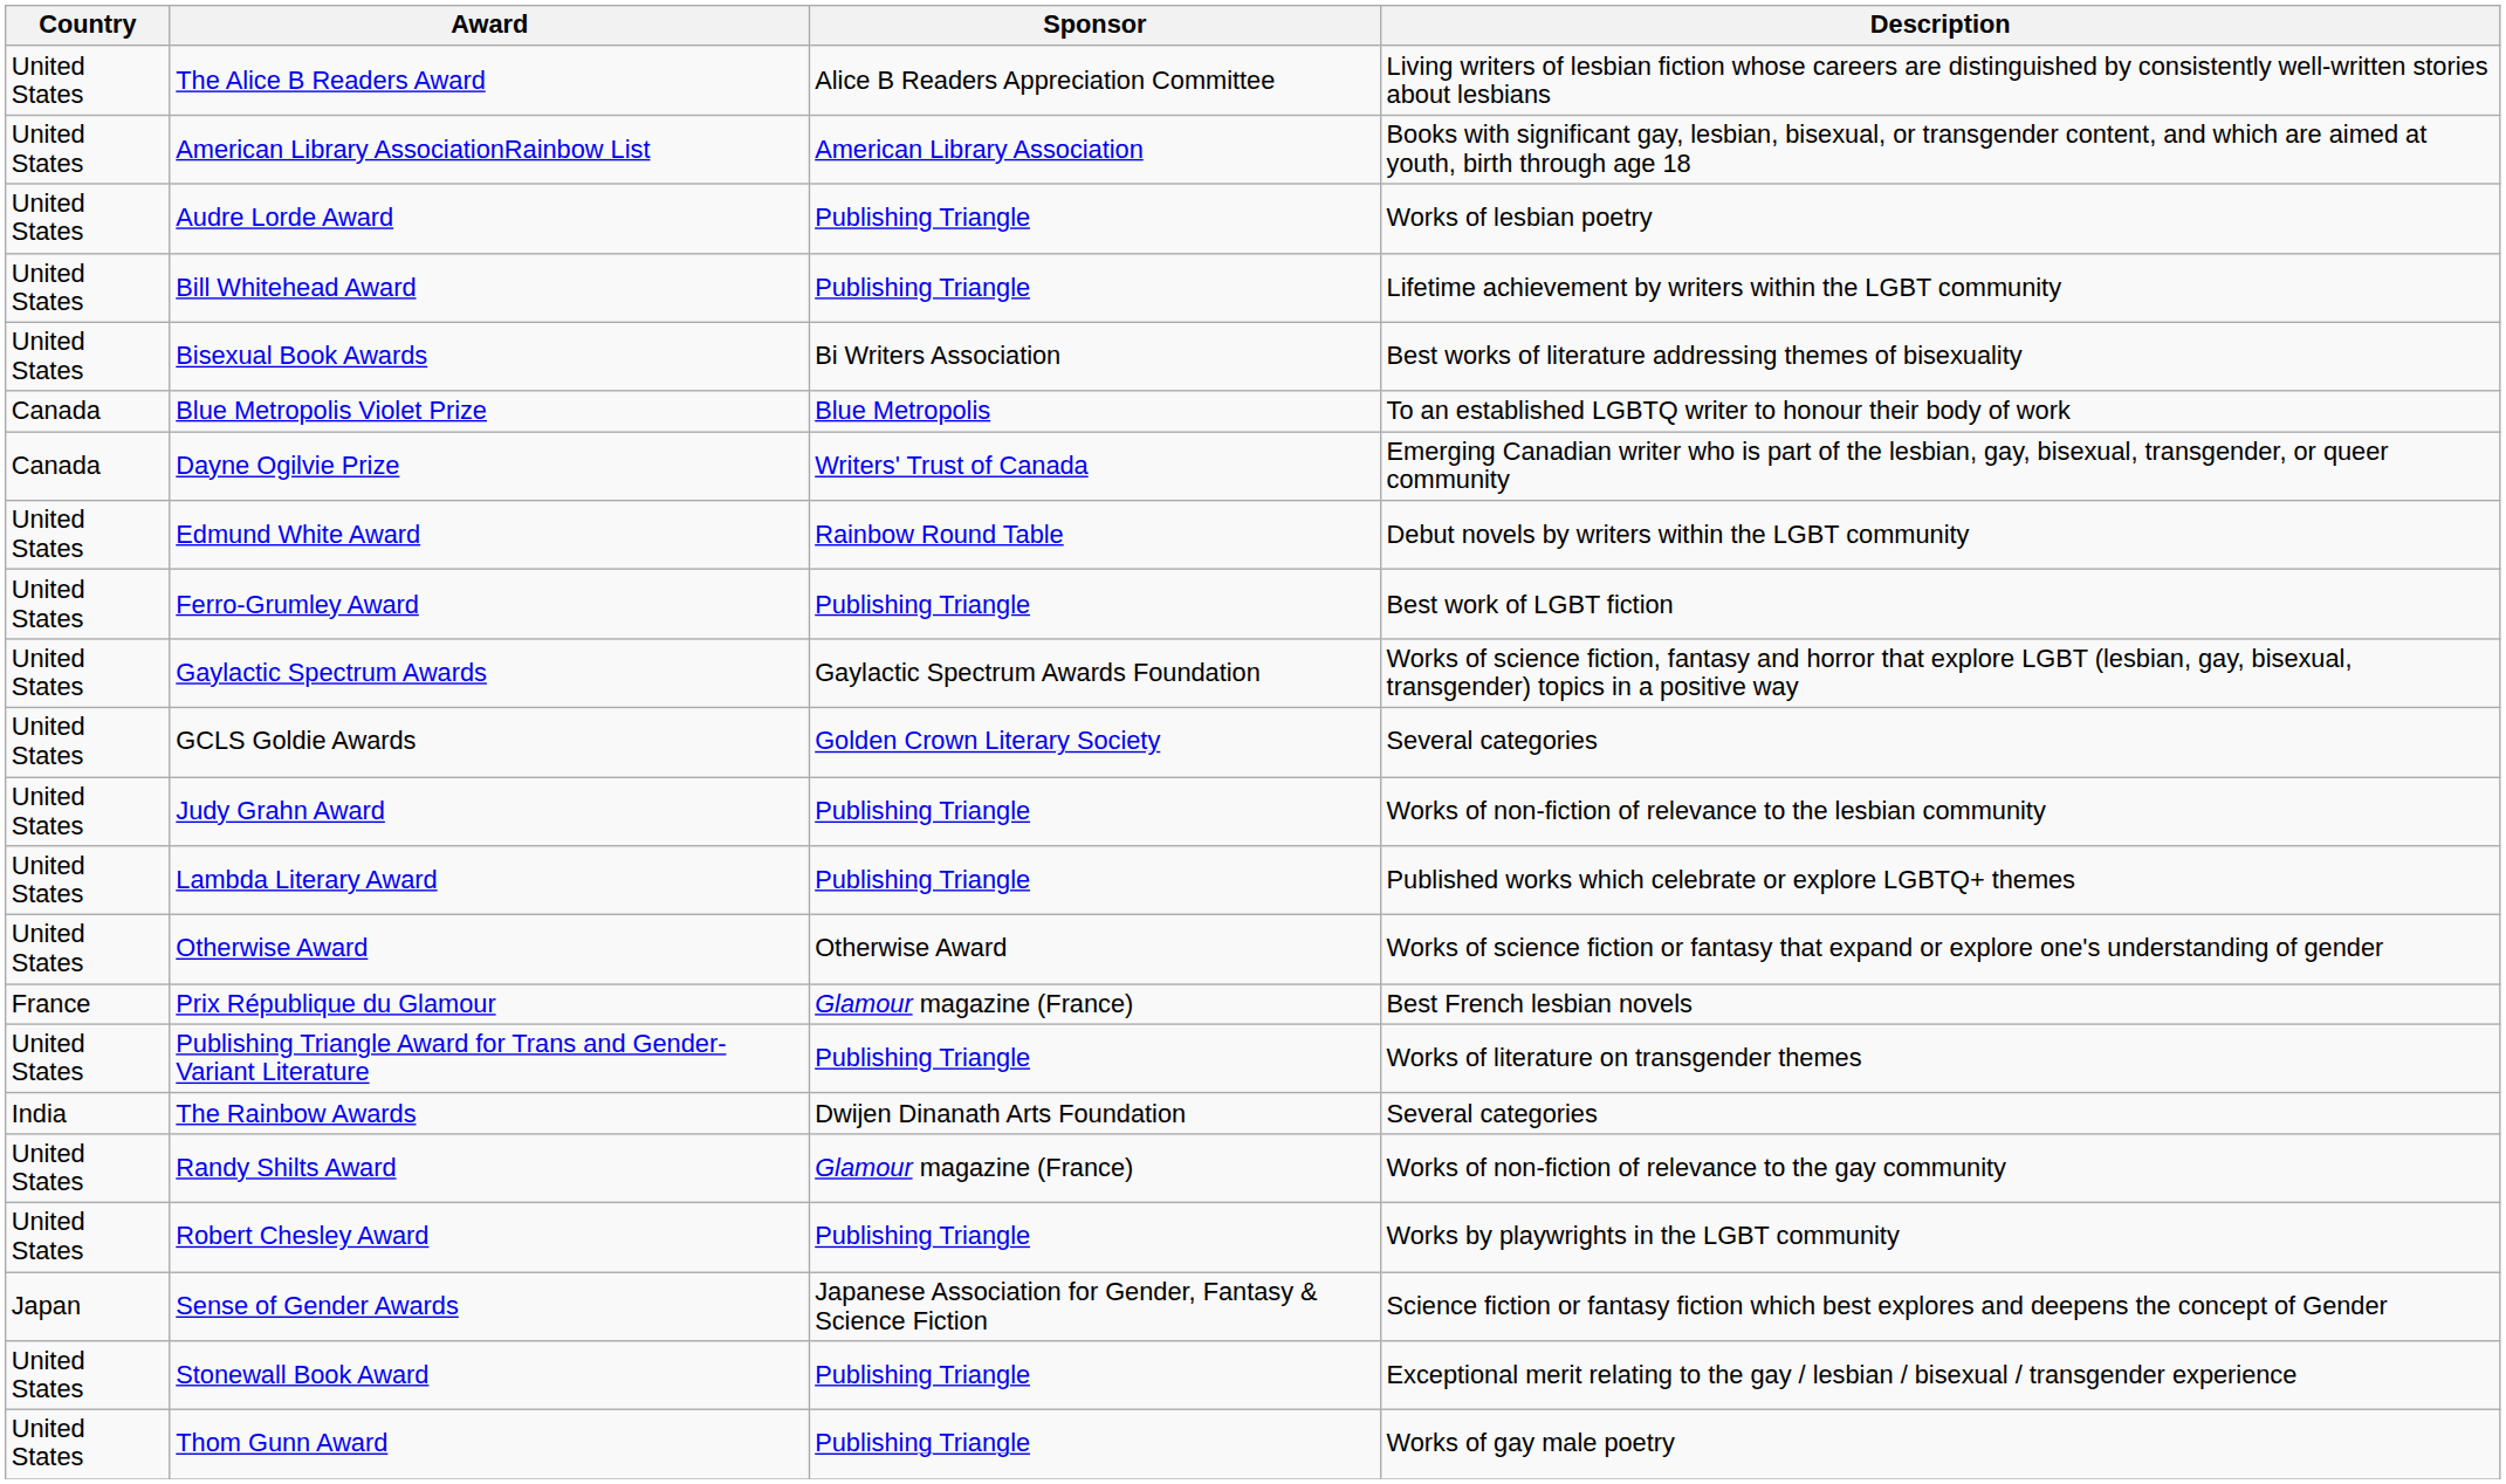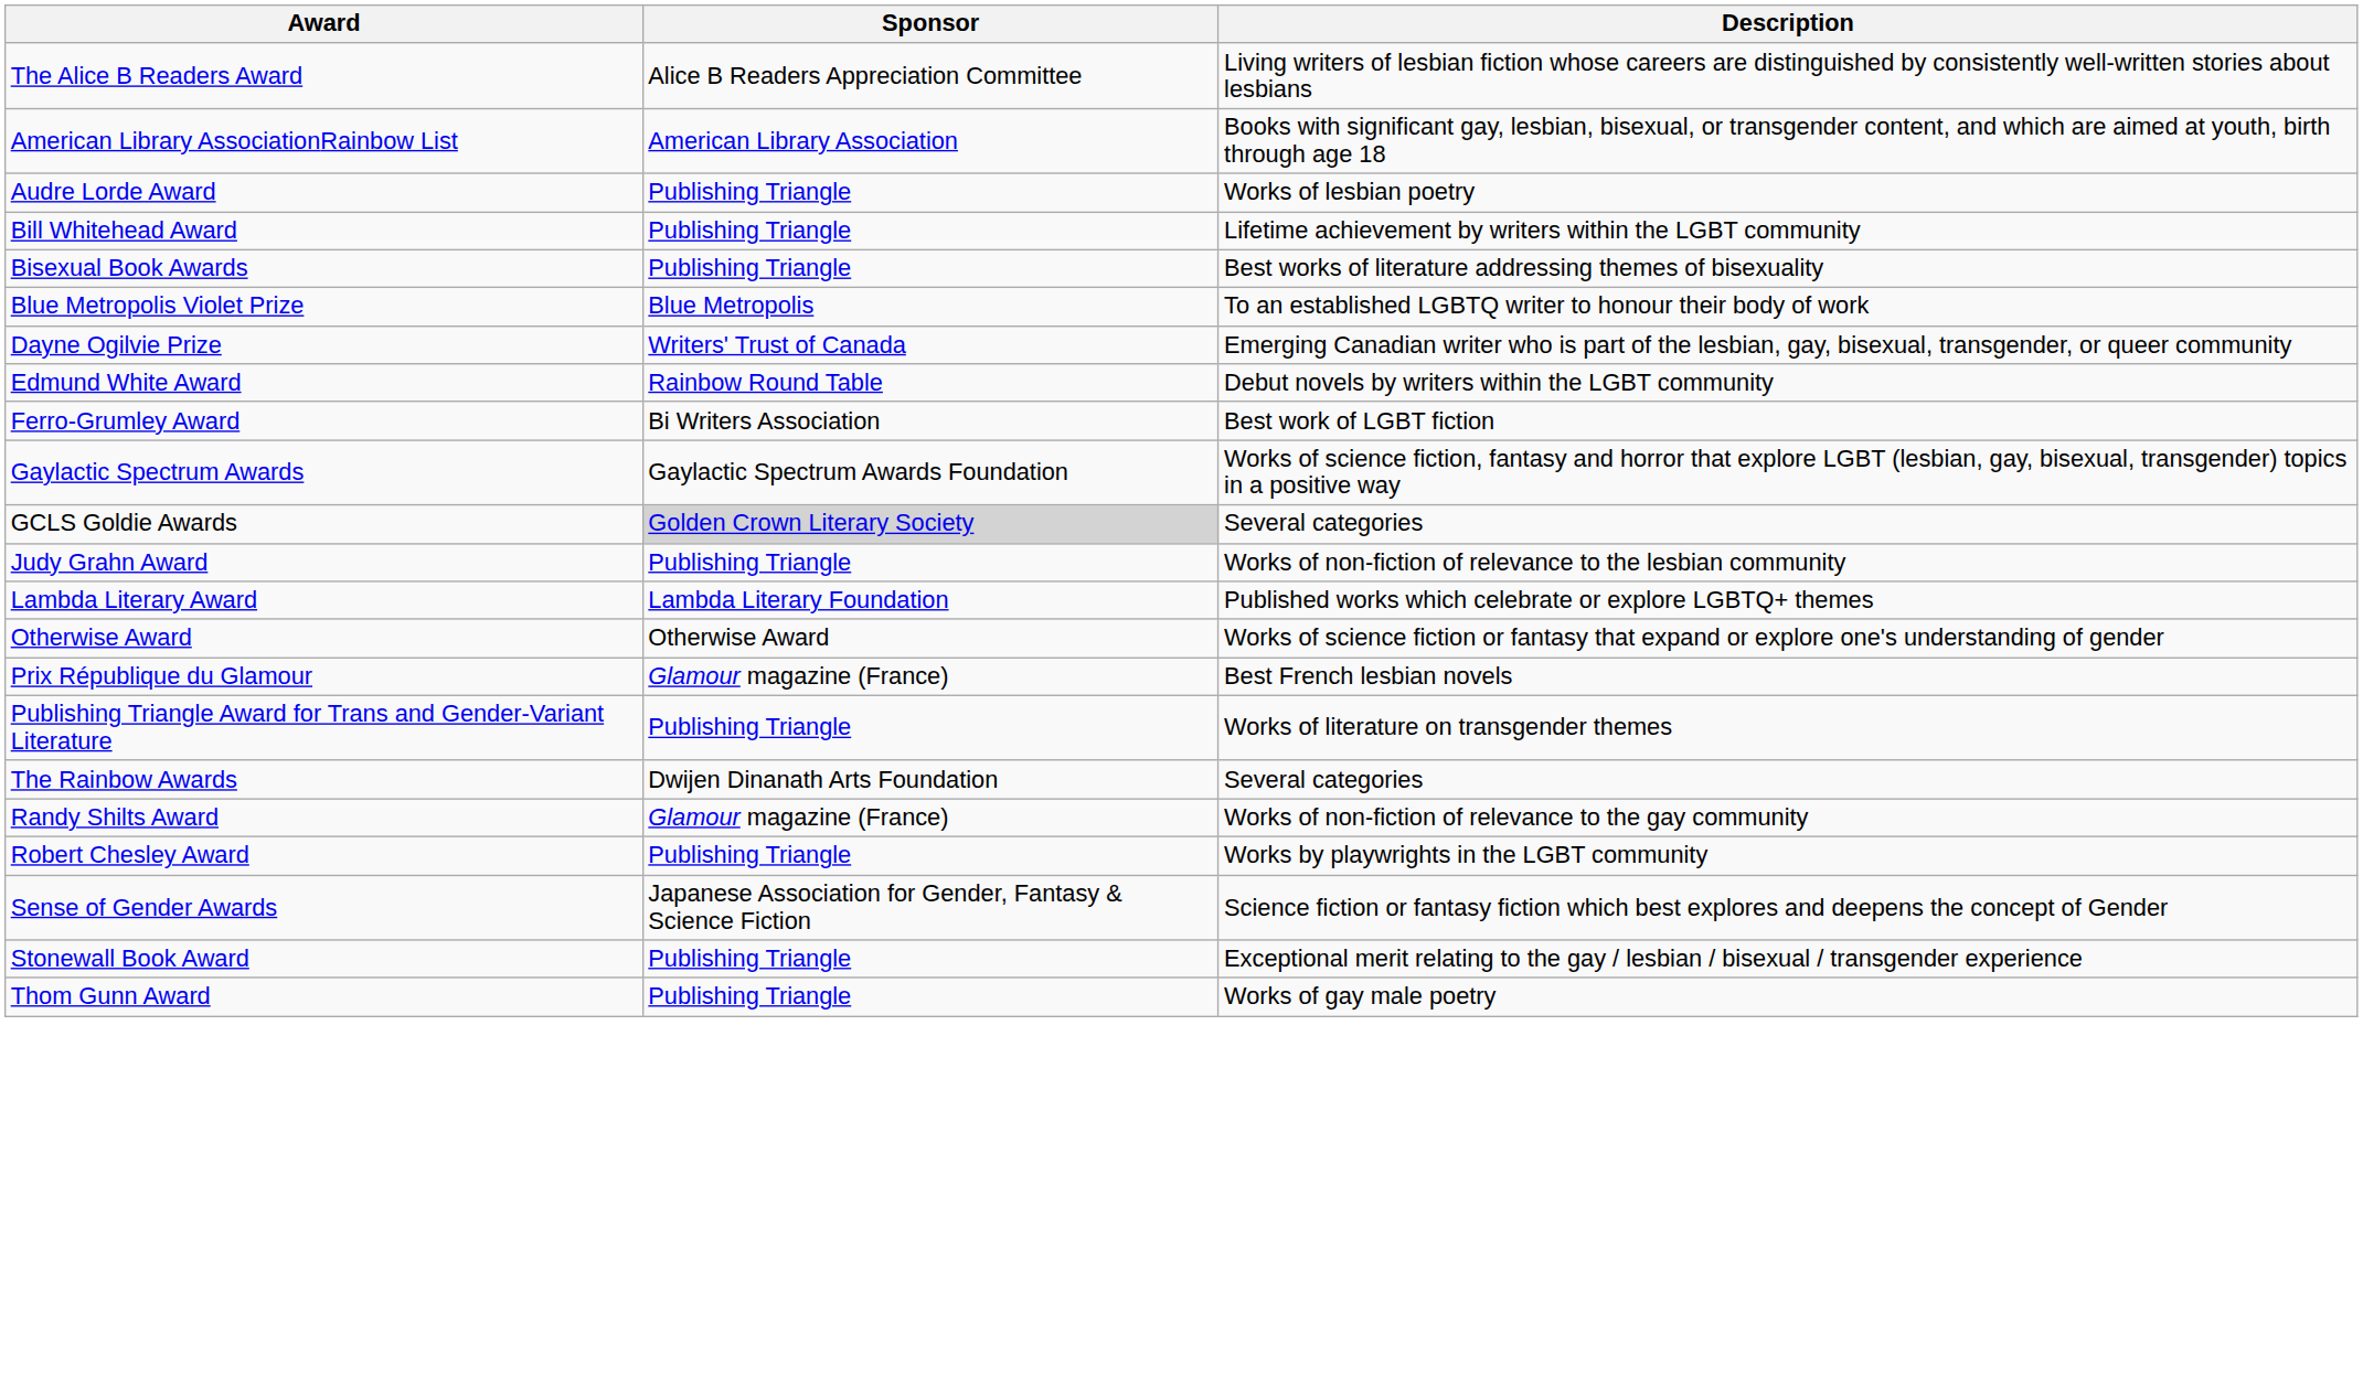- column: Country | United States | United States | United States | United States | United States | Canada | Canada | United States | United States | United States | United States | United States | United States | United States | France | United States | India | United States | United States | Japan | United States | United States
Bisexual Book Awards | Sponsor: Bi Writers Association -> Publishing Triangle
Ferro-Grumley Award | Sponsor: Publishing Triangle -> Bi Writers Association
GCLS Goldie Awards | Sponsor: no background -> lightgrey background
Lambda Literary Award | Sponsor: Publishing Triangle -> Lambda Literary Foundation
